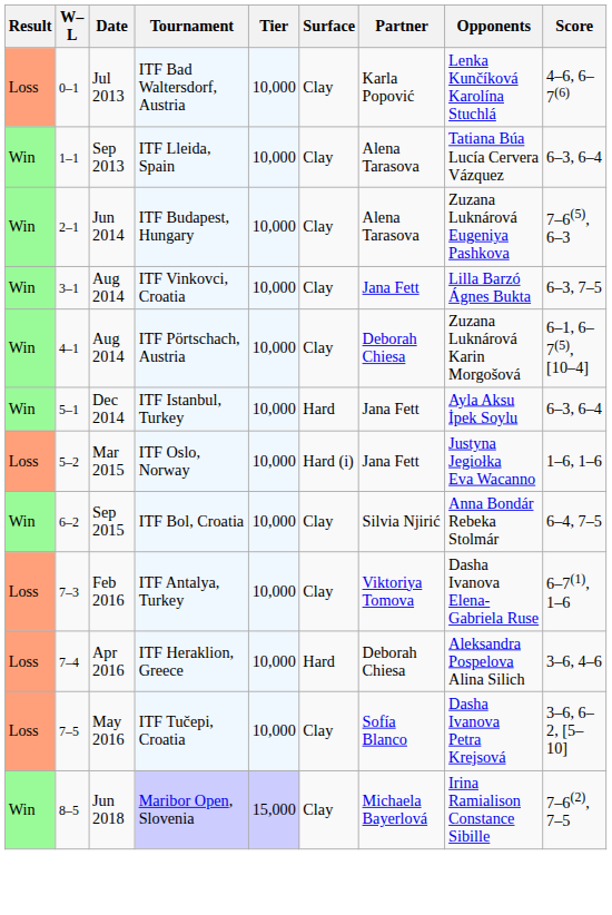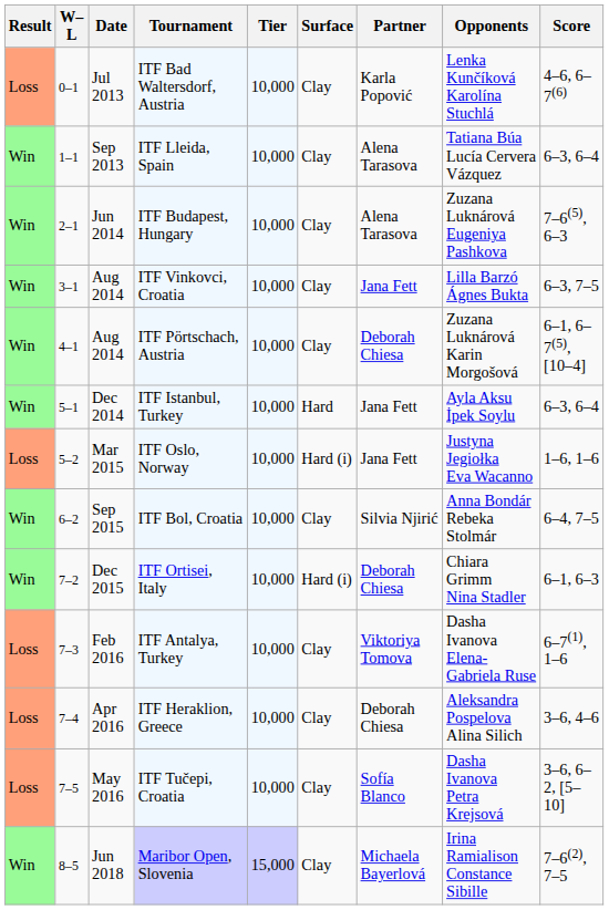+ row: Win | 7–2 | Dec 2015 | ITF Ortisei, Italy | 10,000 | Hard (i) | Deborah Chiesa | Chiara Grimm Nina Stadler | 6–1, 6–3
ITF Heraklion, Greece | Surface: Hard -> Clay
